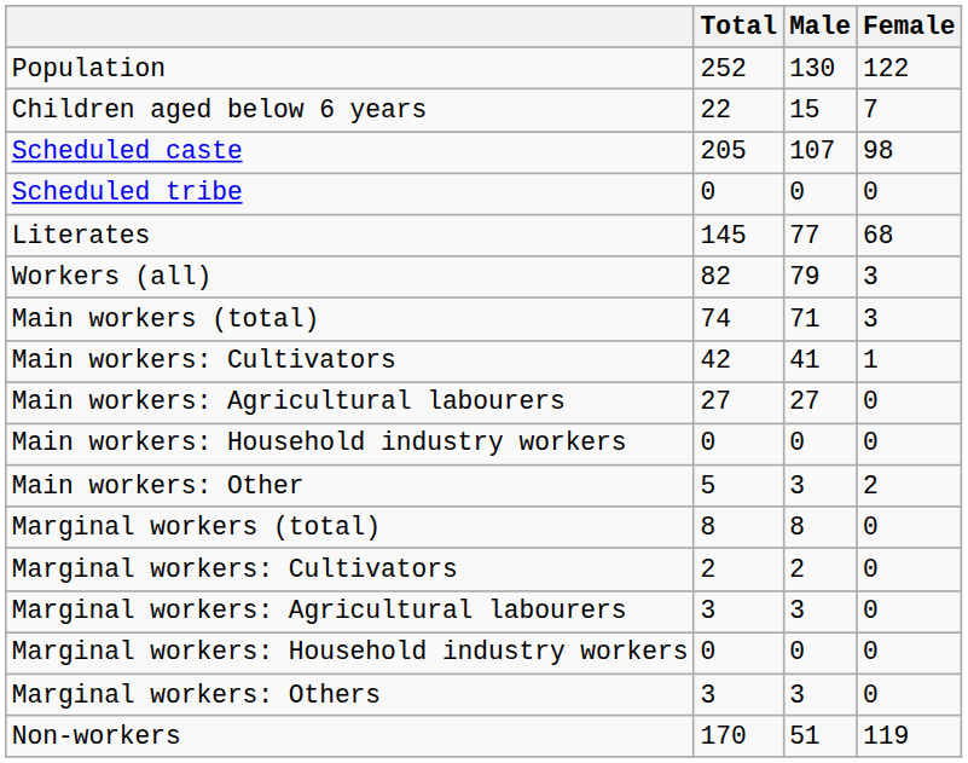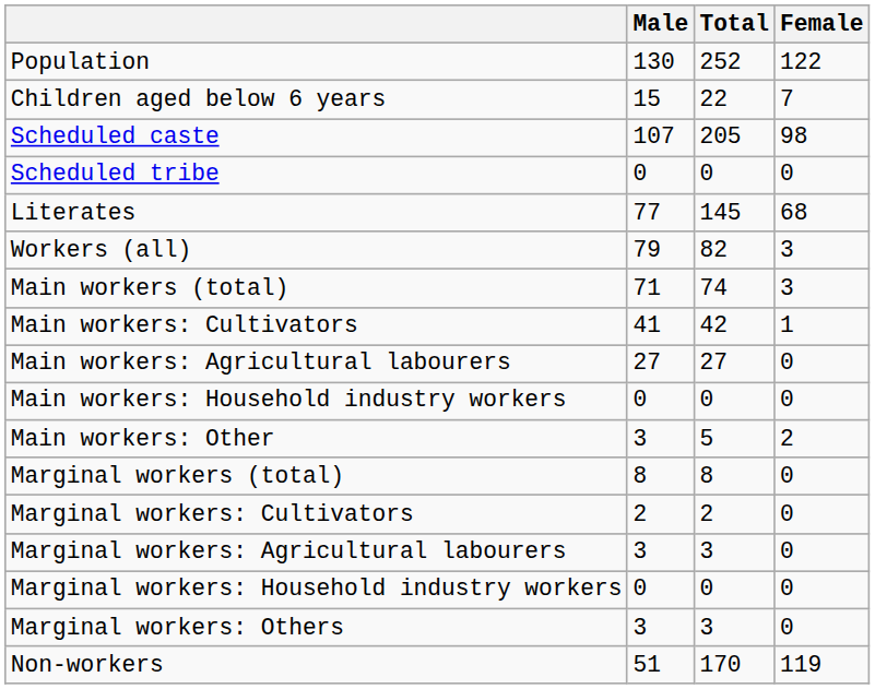columns swapped: Total <-> Male
